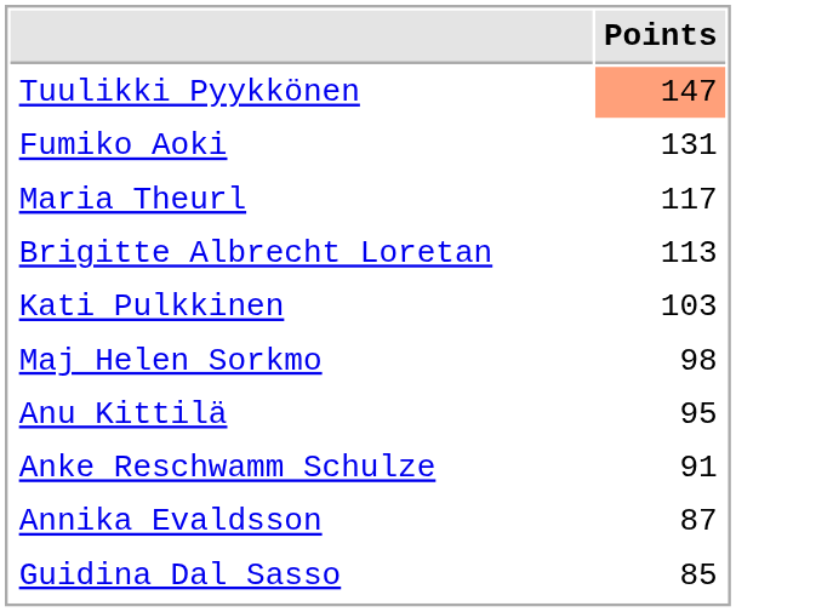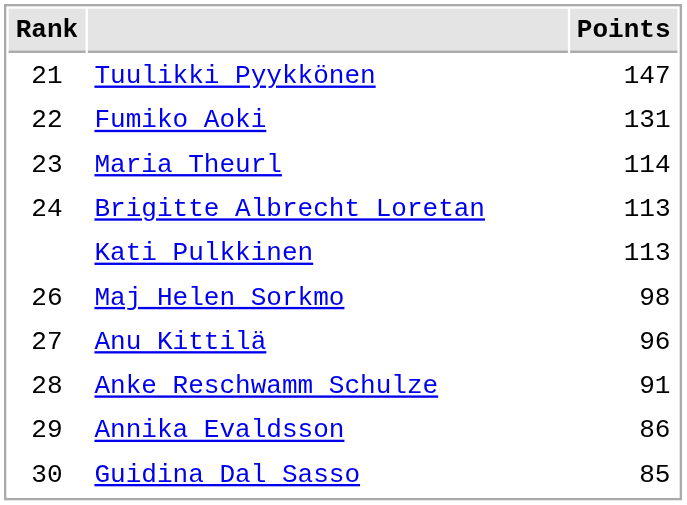+ column: Rank | 21 | 22 | 23 | 24 | 26 | 27 | 28 | 29 | 30
Tuulikki Pyykkönen | Points: lightsalmon background -> no background
Maria Theurl | Points: 117 -> 114
Kati Pulkkinen | Points: 103 -> 113
Anu Kittilä | Points: 95 -> 96
Annika Evaldsson | Points: 87 -> 86
